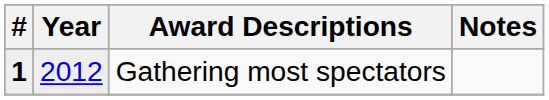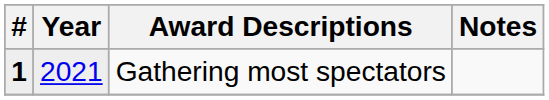Gathering most spectators | Year: 2012 -> 2021
